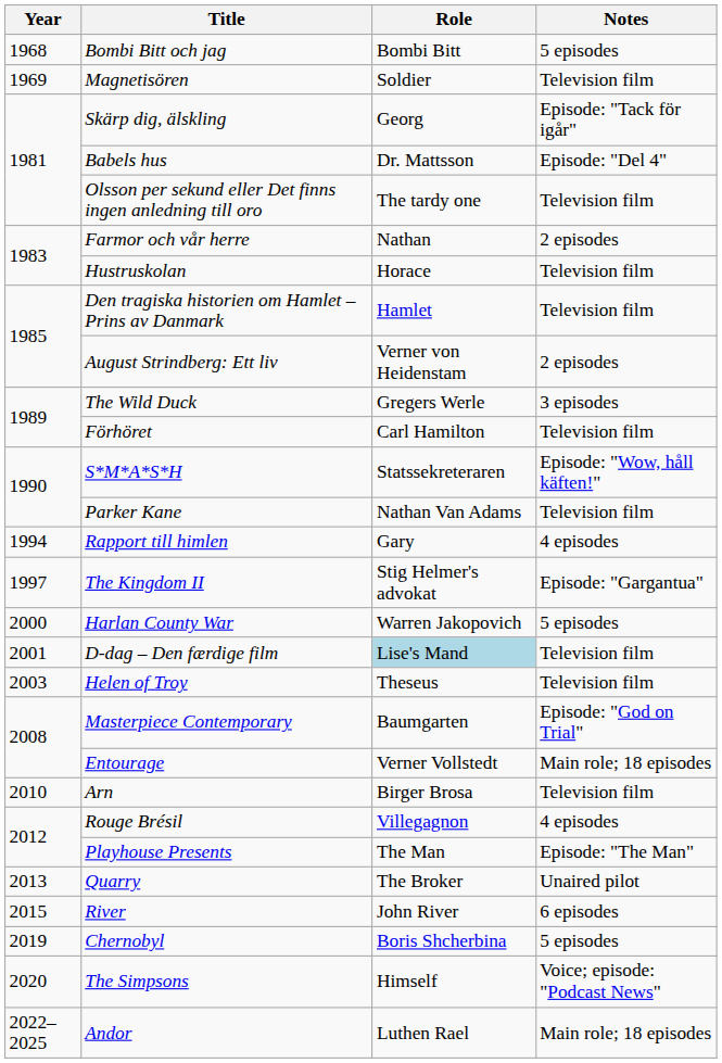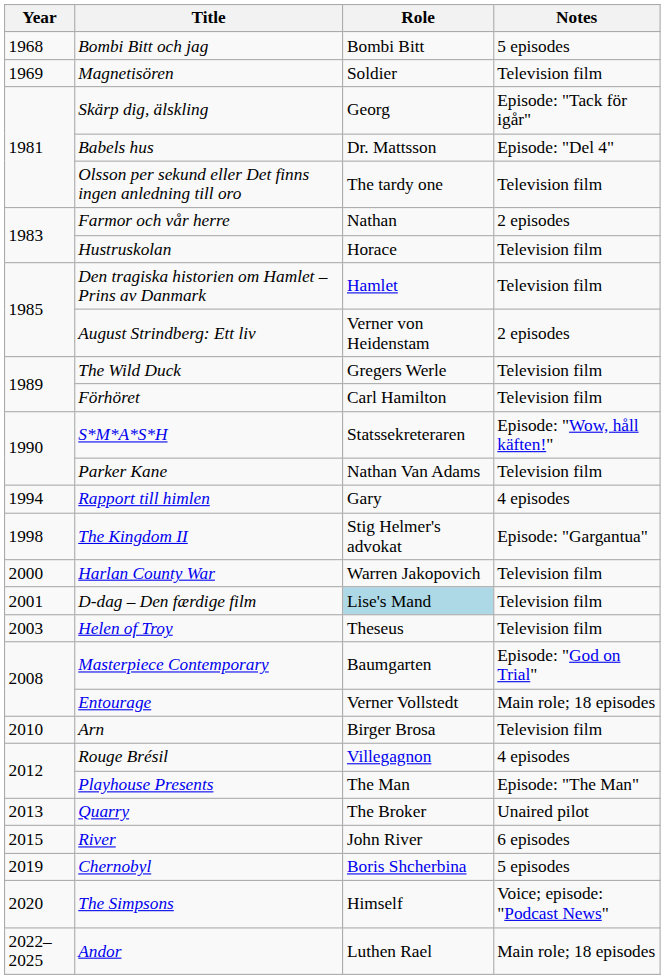The Wild Duck | Notes: 3 episodes -> Television film
The Kingdom II | Year: 1997 -> 1998
Harlan County War | Notes: 5 episodes -> Television film
